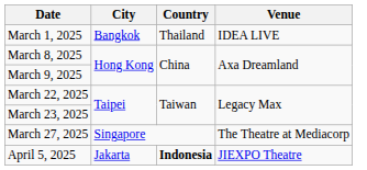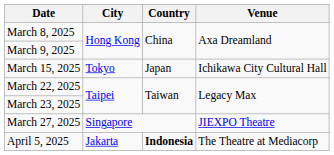- row: March 1, 2025 | Bangkok | Thailand | IDEA LIVE
+ row: March 15, 2025 | Tokyo | Japan | Ichikawa City Cultural Hall
March 27, 2025 | Venue: The Theatre at Mediacorp -> JIEXPO Theatre
April 5, 2025 | Venue: JIEXPO Theatre -> The Theatre at Mediacorp
